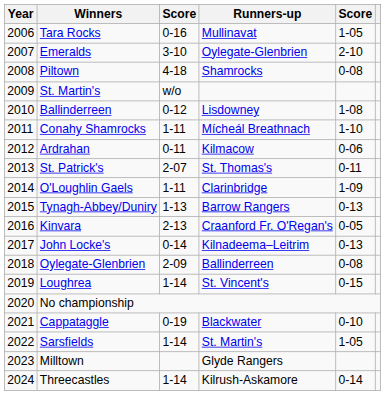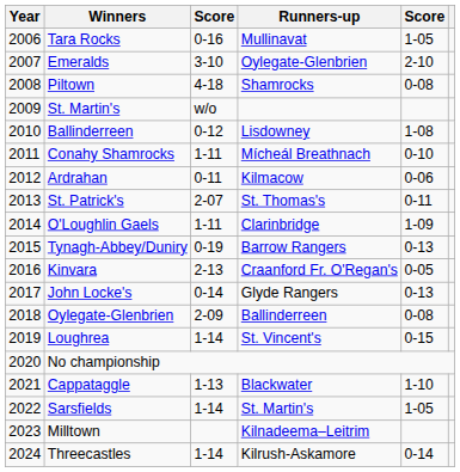Conahy Shamrocks | column 5: 1-10 -> 0-10
Tynagh-Abbey/Duniry | column 3: 1-13 -> 0-19
John Locke's | Runners-up: Kilnadeema–Leitrim -> Glyde Rangers
Cappataggle | column 3: 0-19 -> 1-13
Cappataggle | column 5: 0-10 -> 1-10
Milltown | Runners-up: Glyde Rangers -> Kilnadeema–Leitrim
